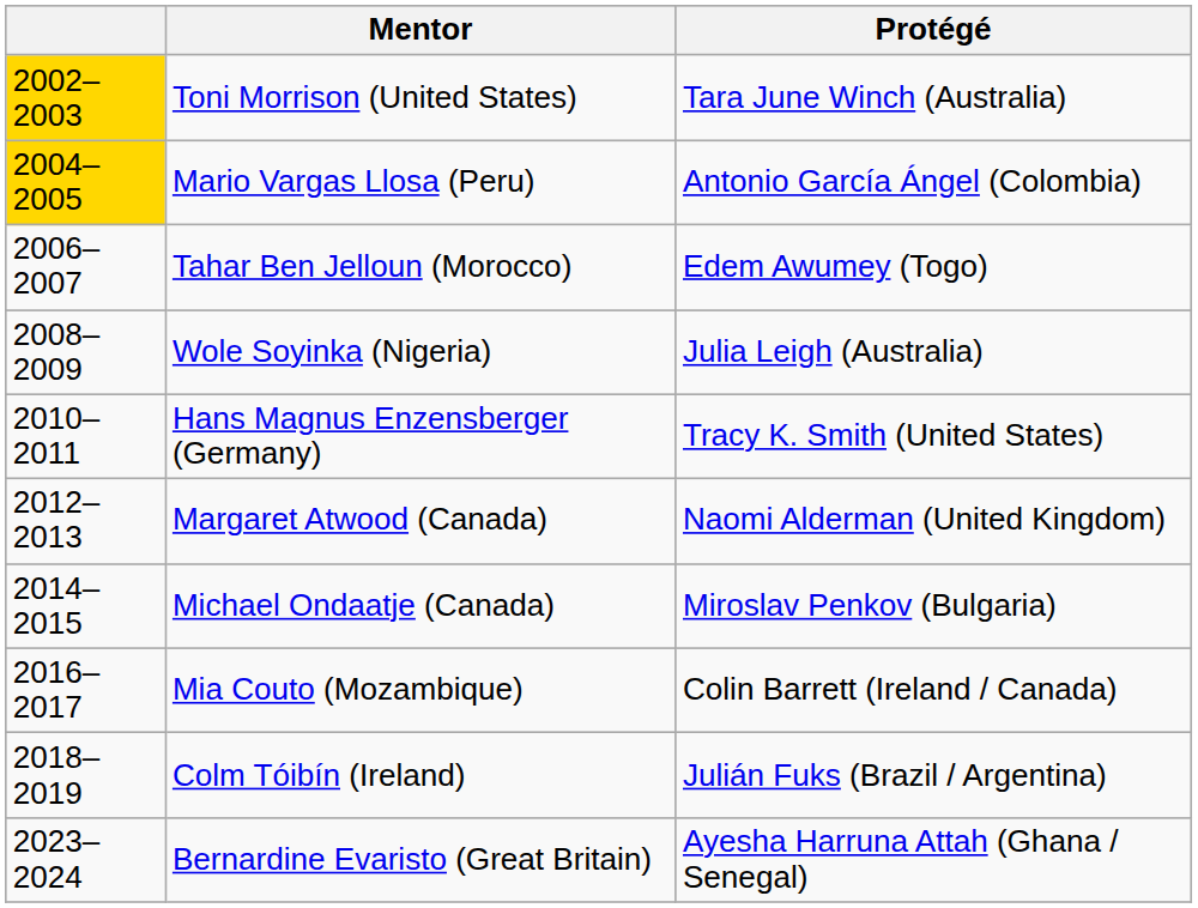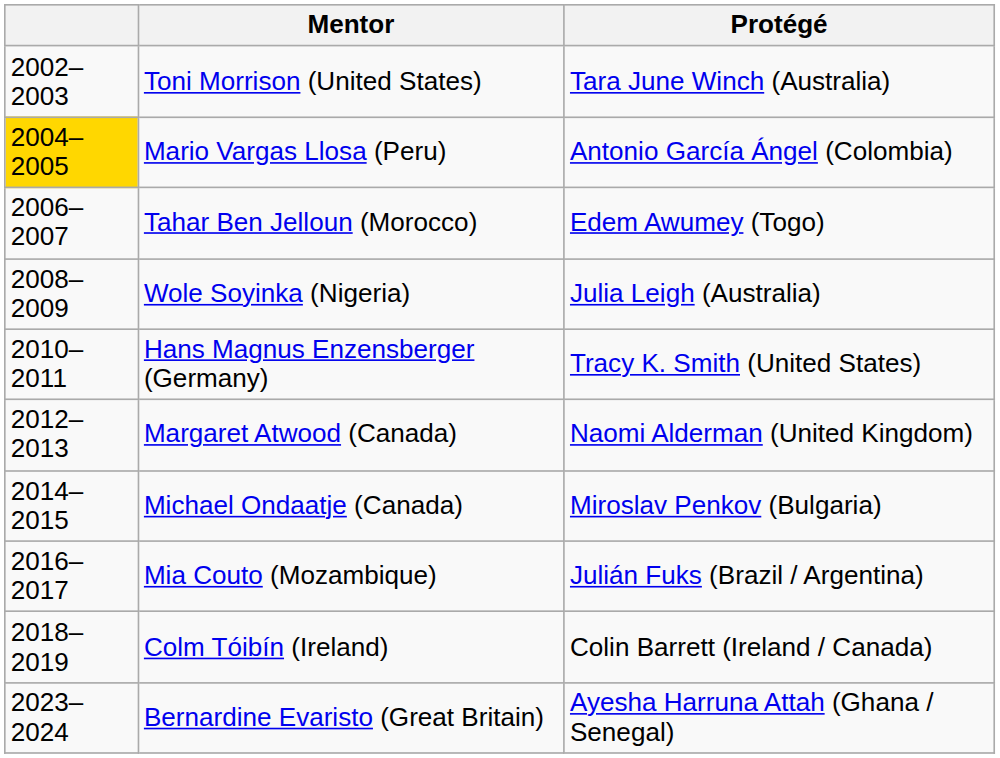Toni Morrison (United States) | column 1: gold background -> no background
Mia Couto (Mozambique) | Protégé: Colin Barrett (Ireland / Canada) -> Julián Fuks (Brazil / Argentina)
Colm Tóibín (Ireland) | Protégé: Julián Fuks (Brazil / Argentina) -> Colin Barrett (Ireland / Canada)
